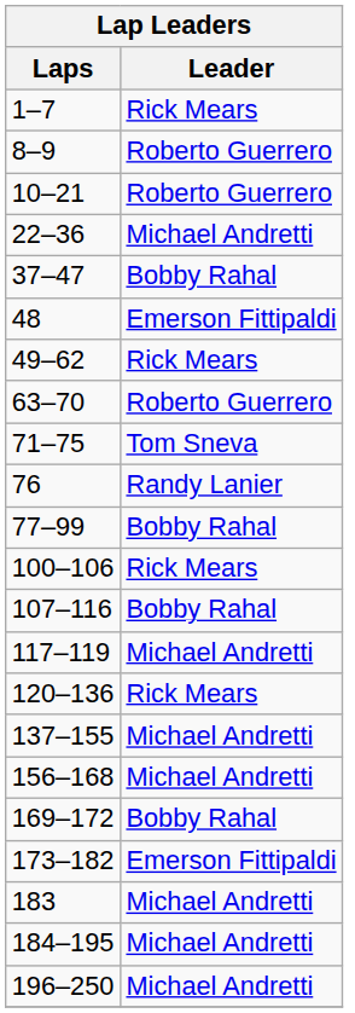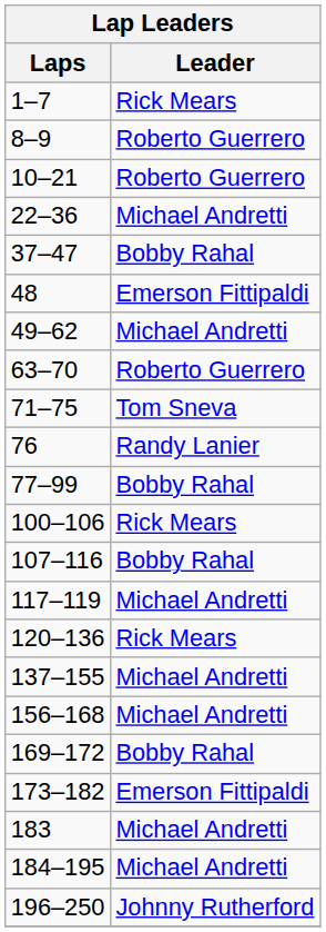49–62 | Leader: Rick Mears -> Michael Andretti
196–250 | Leader: Michael Andretti -> Johnny Rutherford
